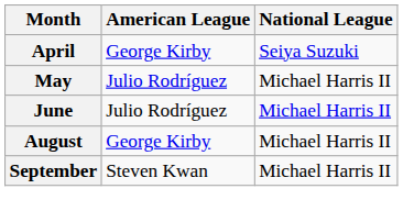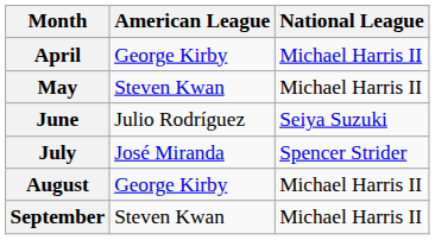April | National League: Seiya Suzuki -> Michael Harris II
May | American League: Julio Rodríguez -> Steven Kwan
June | National League: Michael Harris II -> Seiya Suzuki
+ row: July | José Miranda | Spencer Strider
